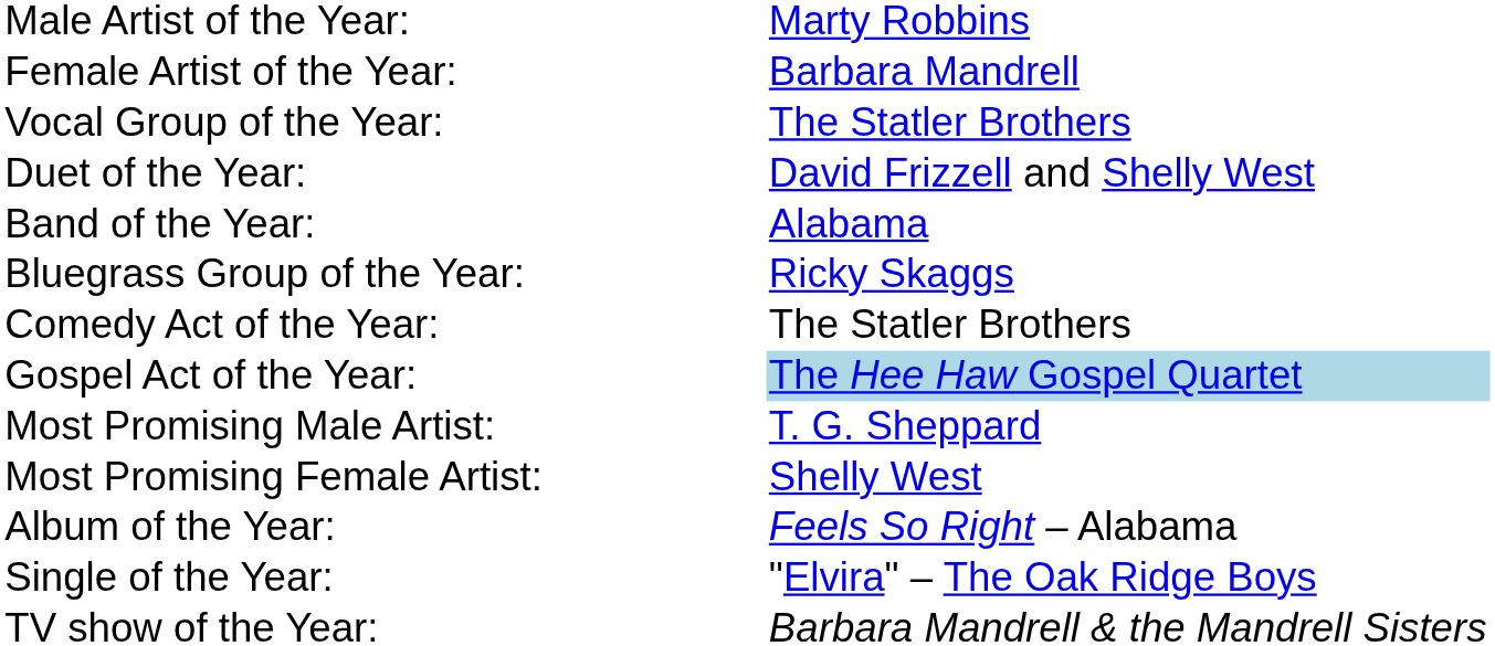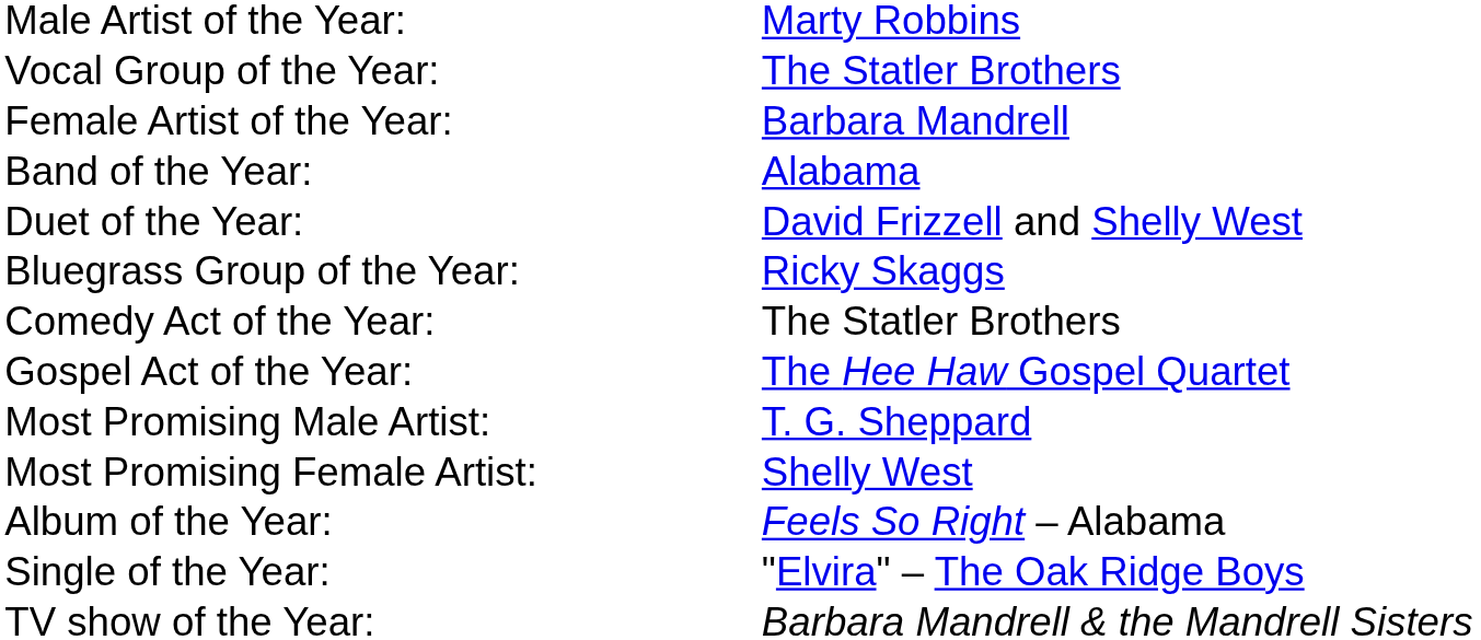rows swapped: Female Artist of the Year: <-> Vocal Group of the Year:
rows swapped: Duet of the Year: <-> Band of the Year:
Gospel Act of the Year: | column 2: lightblue background -> no background
